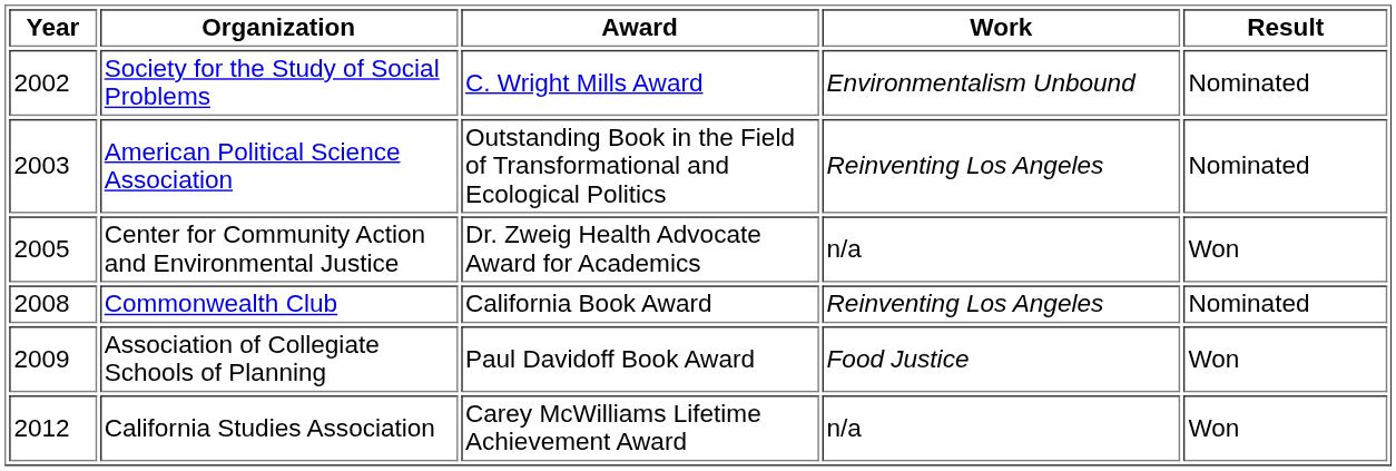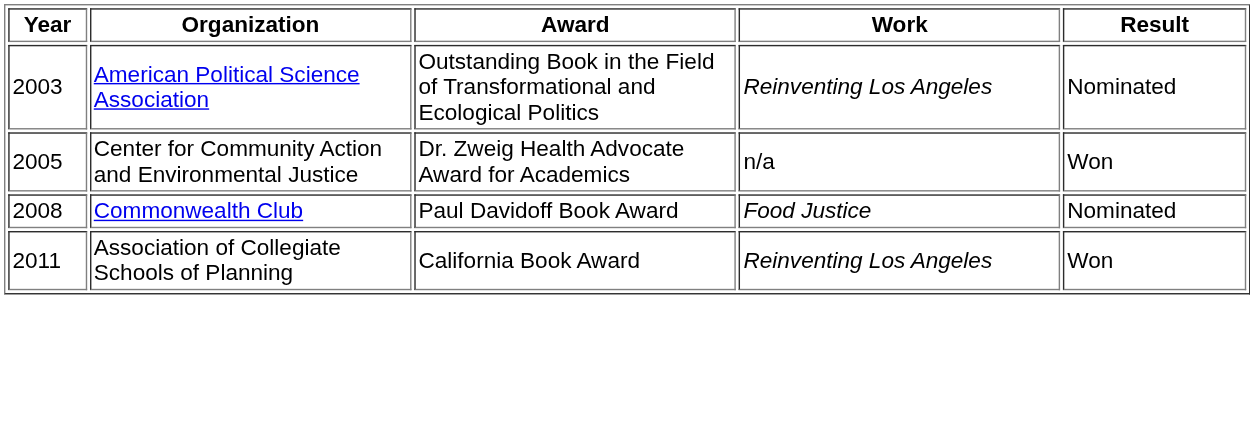- row: 2002 | Society for the Study of Social Problems | C. Wright Mills Award | Environmentalism Unbound | Nominated
Commonwealth Club | Award: California Book Award -> Paul Davidoff Book Award
Commonwealth Club | Work: Reinventing Los Angeles -> Food Justice
Association of Collegiate Schools of Planning | Year: 2009 -> 2011
Association of Collegiate Schools of Planning | Award: Paul Davidoff Book Award -> California Book Award
Association of Collegiate Schools of Planning | Work: Food Justice -> Reinventing Los Angeles
- row: 2012 | California Studies Association | Carey McWilliams Lifetime Achievement Award | n/a | Won
